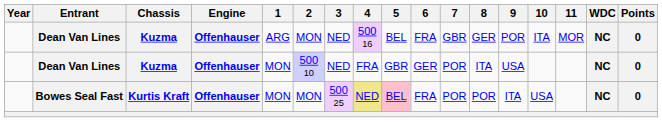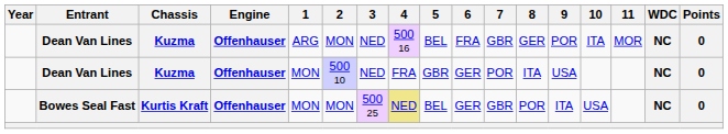Bowes Seal Fast | 5: pink background -> no background
Bowes Seal Fast | 6: FRA -> GER
Bowes Seal Fast | 7: POR -> GBR
